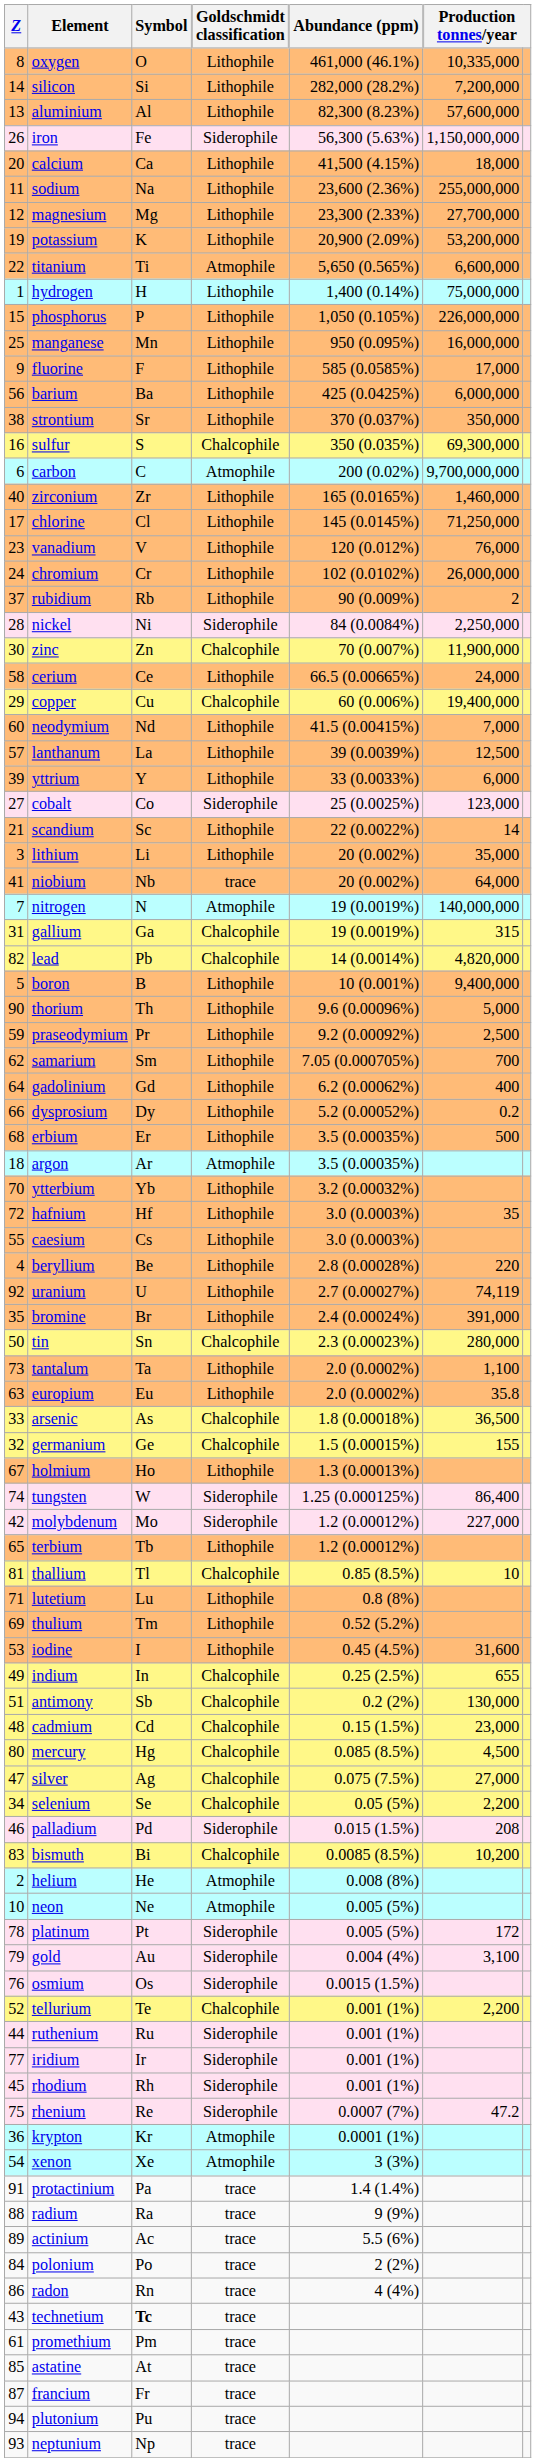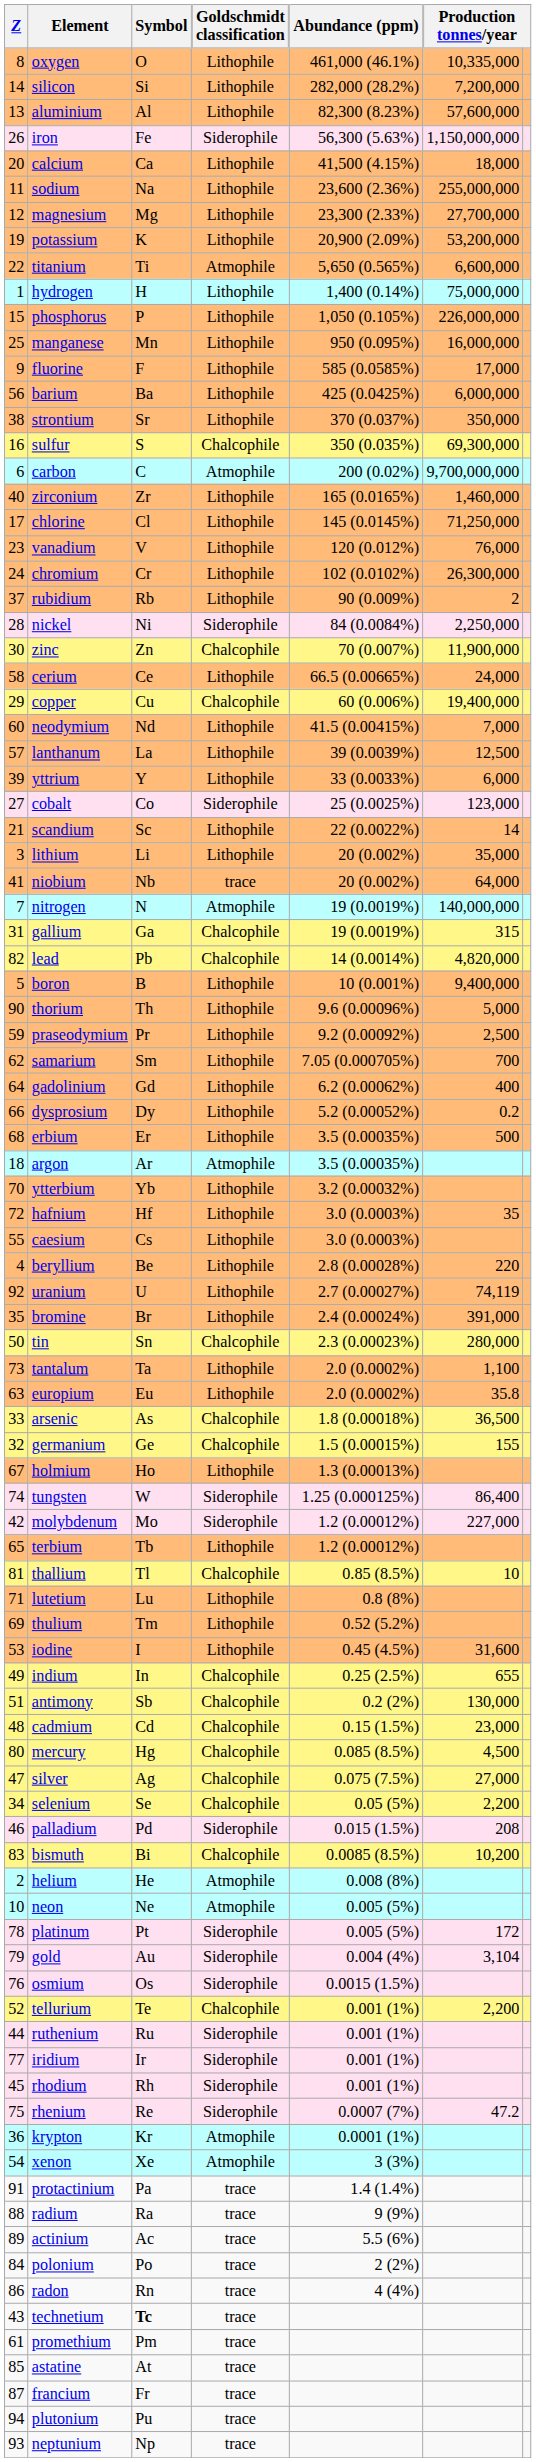chromium | column 6: 26,000,000 -> 26,300,000
gold | column 6: 3,100 -> 3,104
